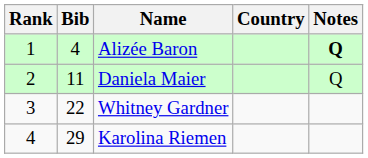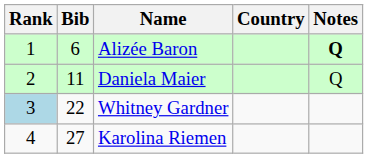Alizée Baron | Bib: 4 -> 6
Whitney Gardner | Rank: no background -> lightblue background
Karolina Riemen | Bib: 29 -> 27
